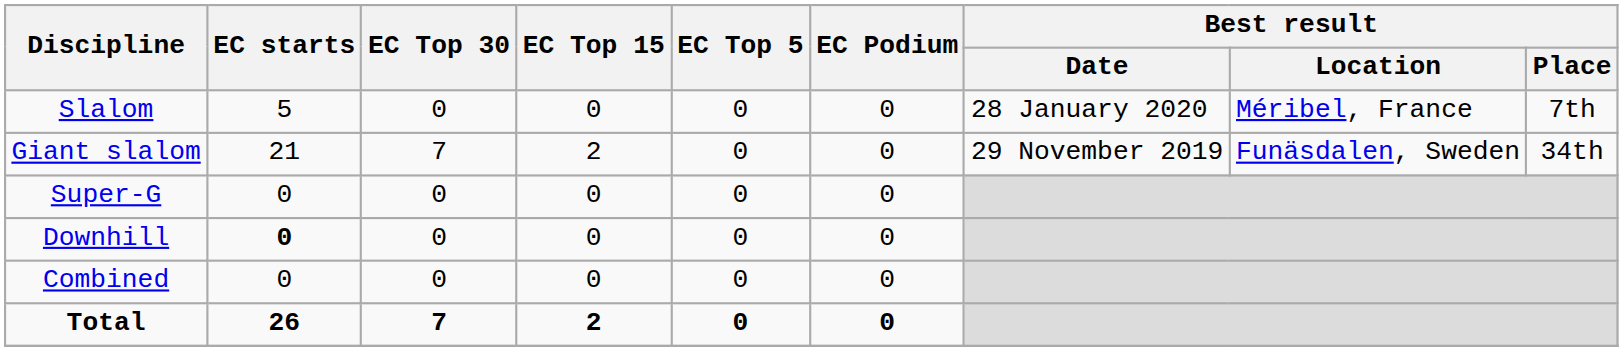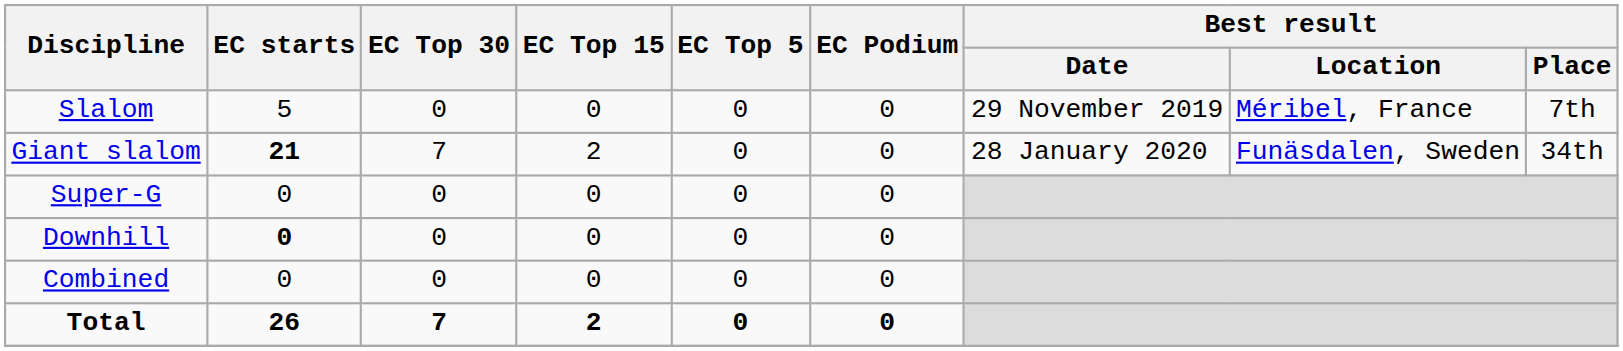Slalom | Best result / Date: 28 January 2020 -> 29 November 2019
Giant slalom | EC starts: normal -> bold
Giant slalom | Best result / Date: 29 November 2019 -> 28 January 2020
